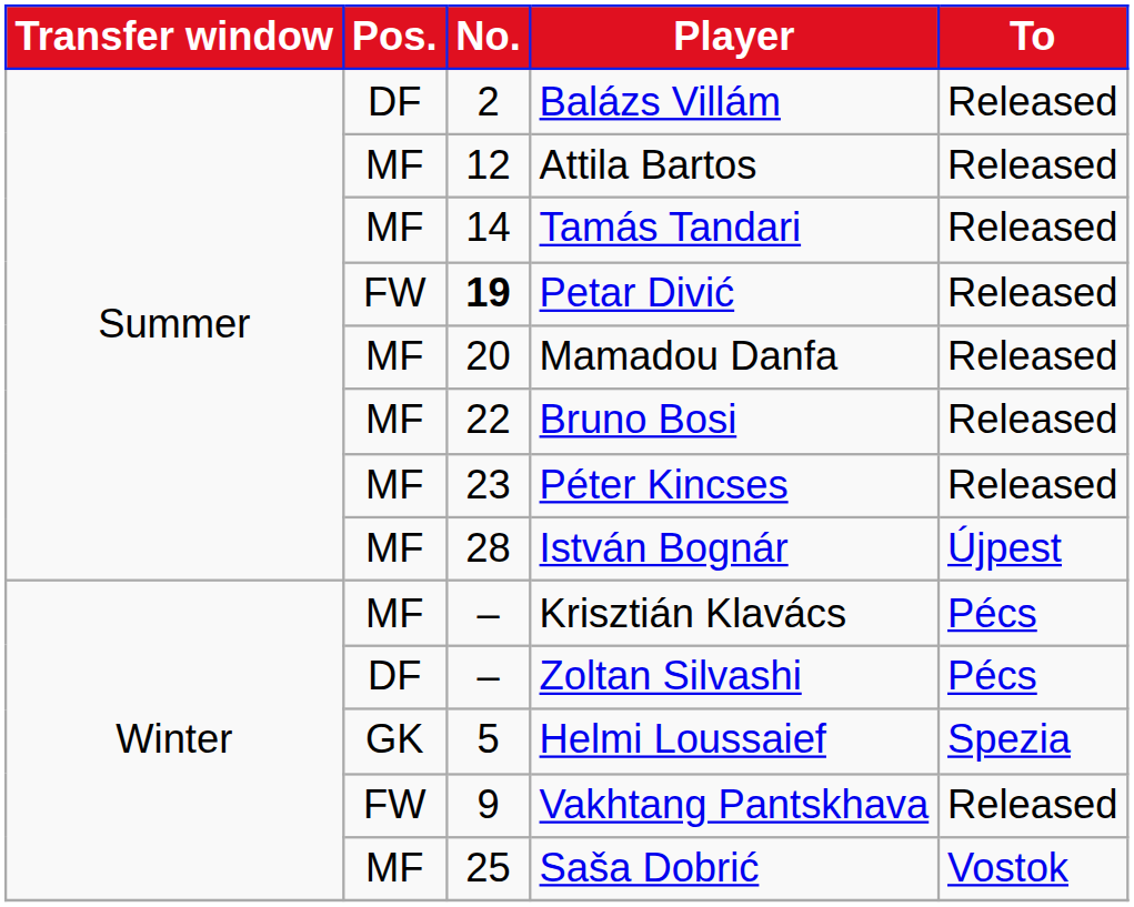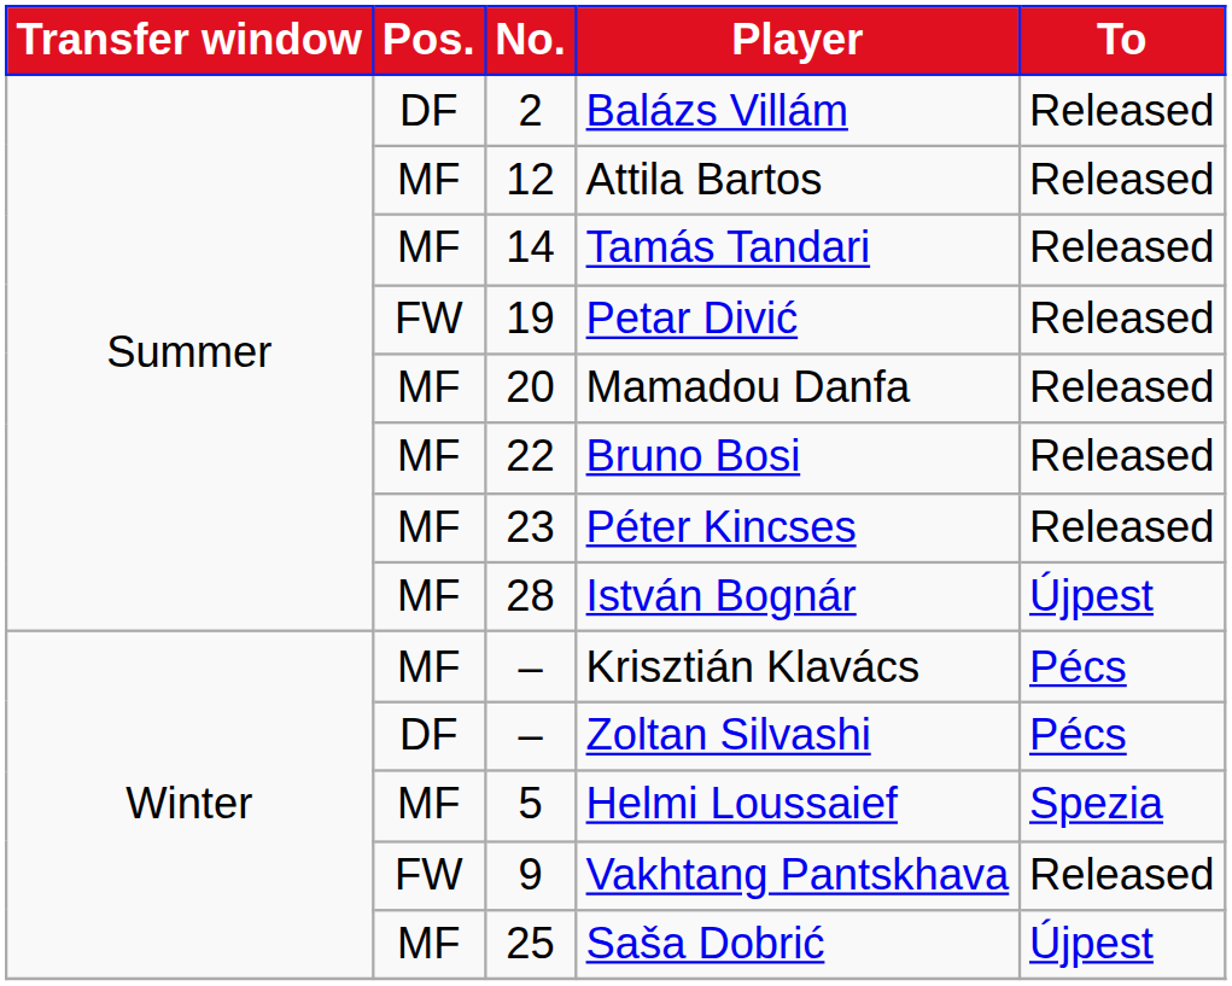Petar Divić | No.: bold -> normal
Helmi Loussaief | Pos.: GK -> MF
Saša Dobrić | To: Vostok -> Újpest
